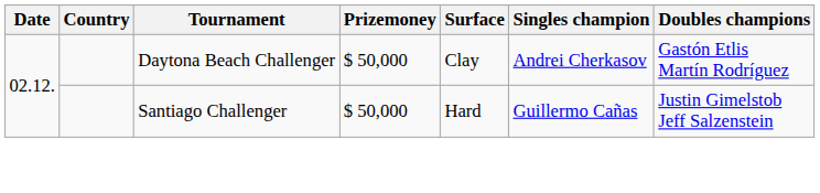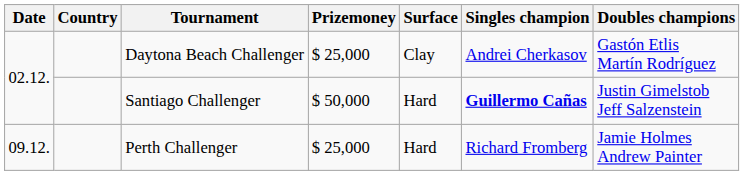Daytona Beach Challenger | Prizemoney: $ 50,000 -> $ 25,000
Santiago Challenger | Singles champion: normal -> bold
+ row: 09.12. | Perth Challenger | $ 25,000 | Hard | Richard Fromberg | Jamie Holmes Andrew Painter
